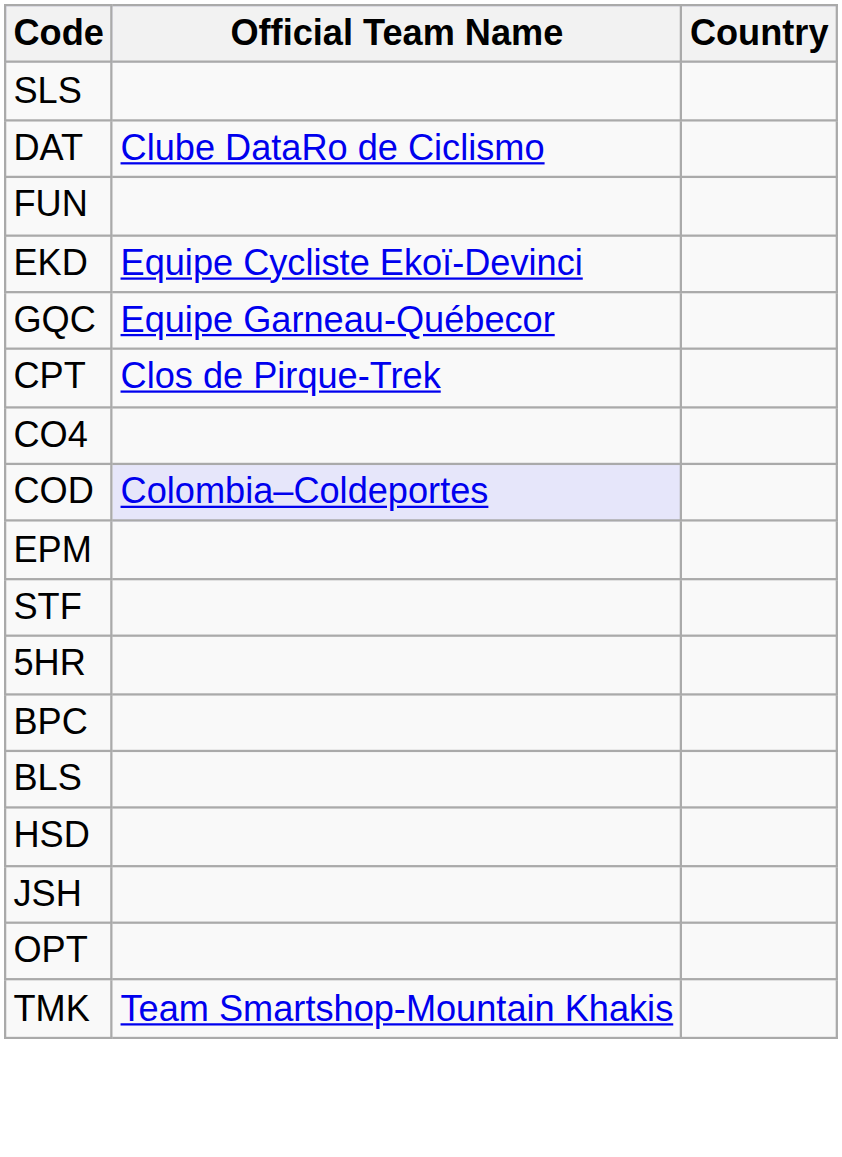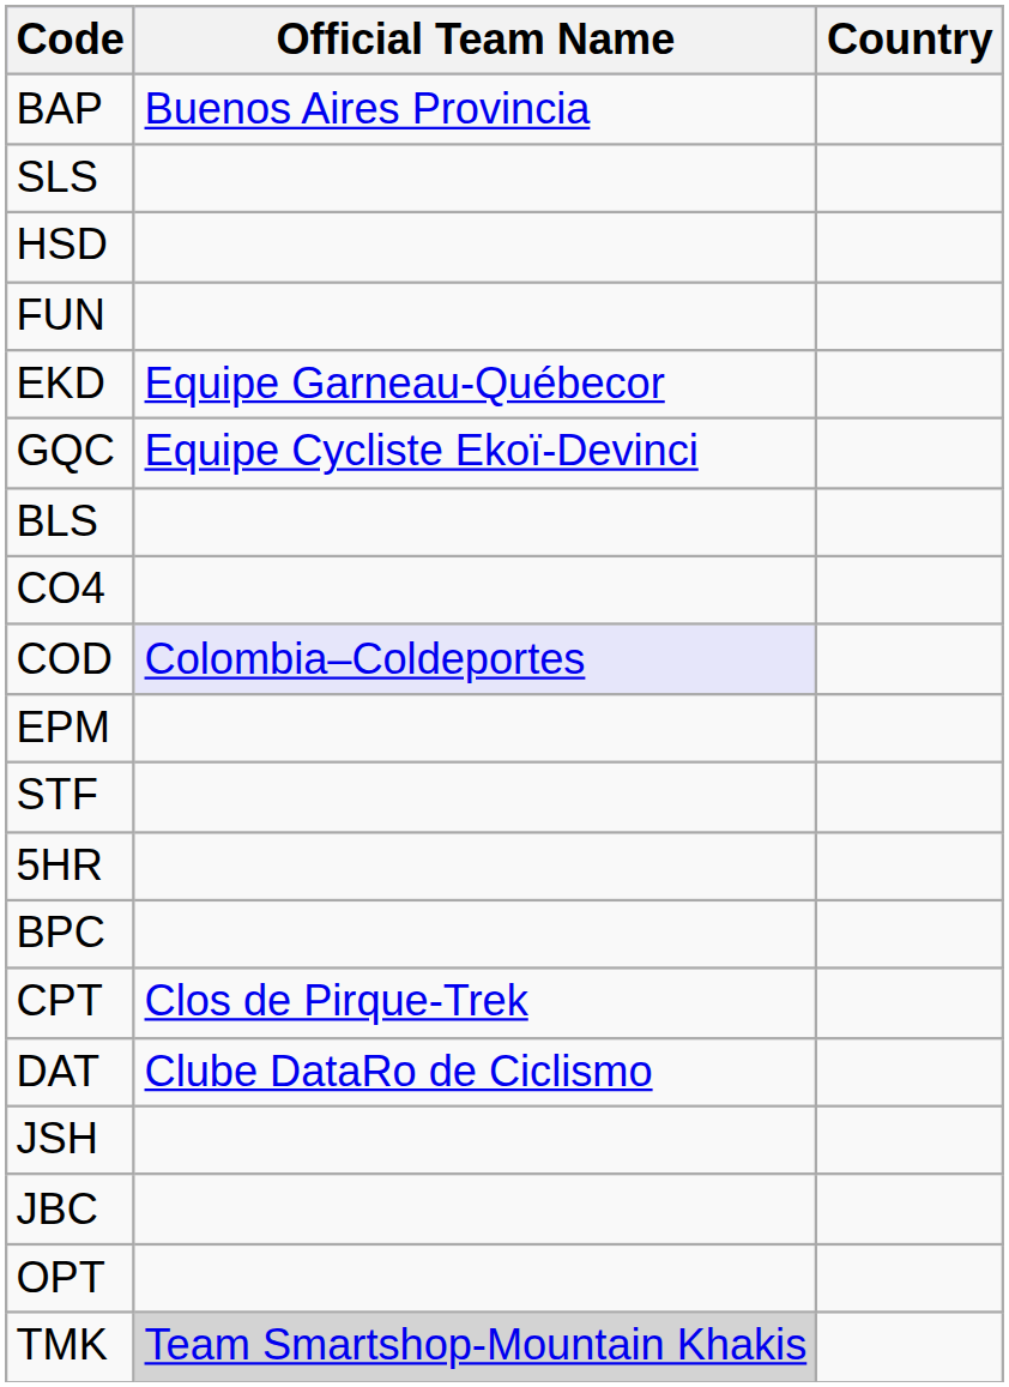+ row: BAP | Buenos Aires Provincia
rows swapped: DAT <-> HSD
EKD | Official Team Name: Equipe Cycliste Ekoï-Devinci -> Equipe Garneau-Québecor
GQC | Official Team Name: Equipe Garneau-Québecor -> Equipe Cycliste Ekoï-Devinci
rows swapped: CPT <-> BLS
+ row: JBC
TMK | Official Team Name: no background -> lightgrey background
